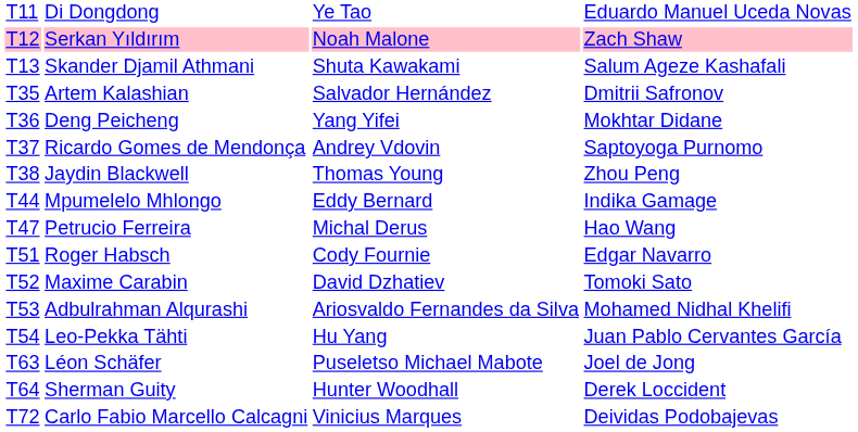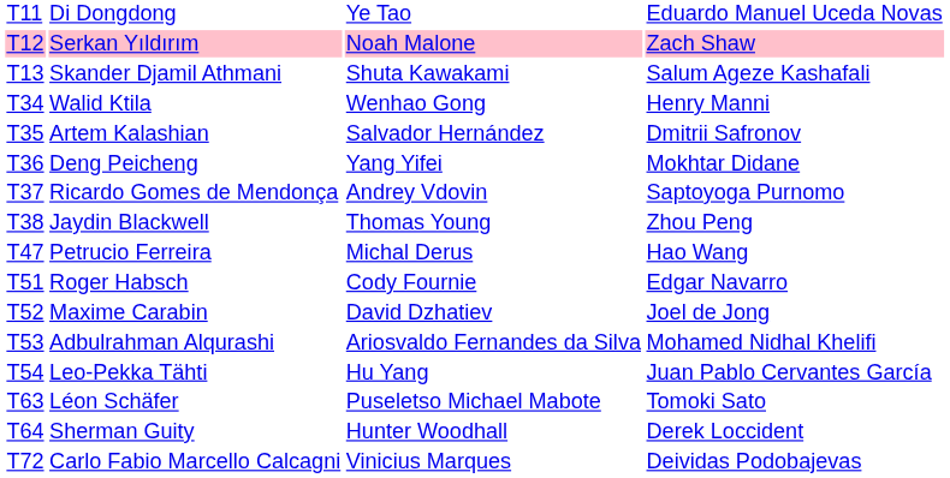+ row: T34 | Walid Ktila | Wenhao Gong | Henry Manni
- row: T44 | Mpumelelo Mhlongo | Eddy Bernard | Indika Gamage
Maxime Carabin | column 4: Tomoki Sato -> Joel de Jong
Léon Schäfer | column 4: Joel de Jong -> Tomoki Sato
